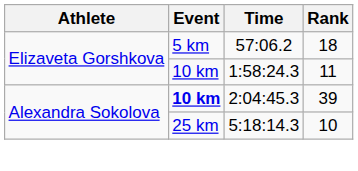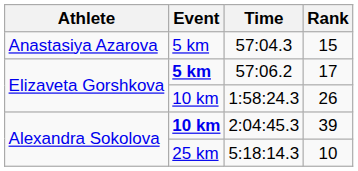+ row: Anastasiya Azarova | 5 km | 57:04.3 | 15
57:06.2 | Event: normal -> bold
57:06.2 | Rank: 18 -> 17
1:58:24.3 | Rank: 11 -> 26
